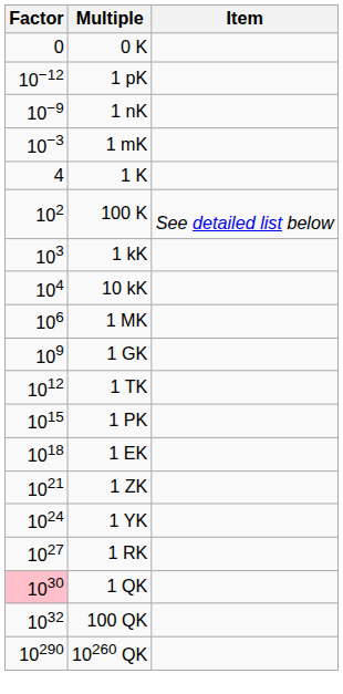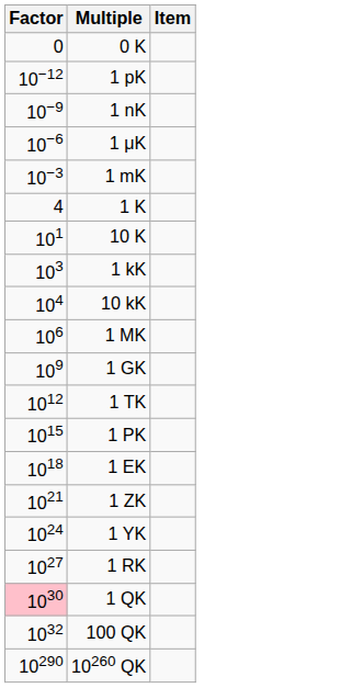+ row: 10−6 | 1 μK
+ row: 101 | 10 K
- row: 102 | 100 K | See detailed list below
